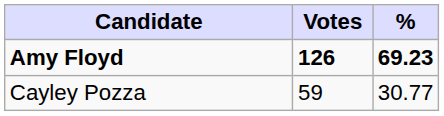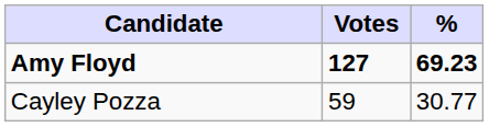Amy Floyd | Votes: 126 -> 127
